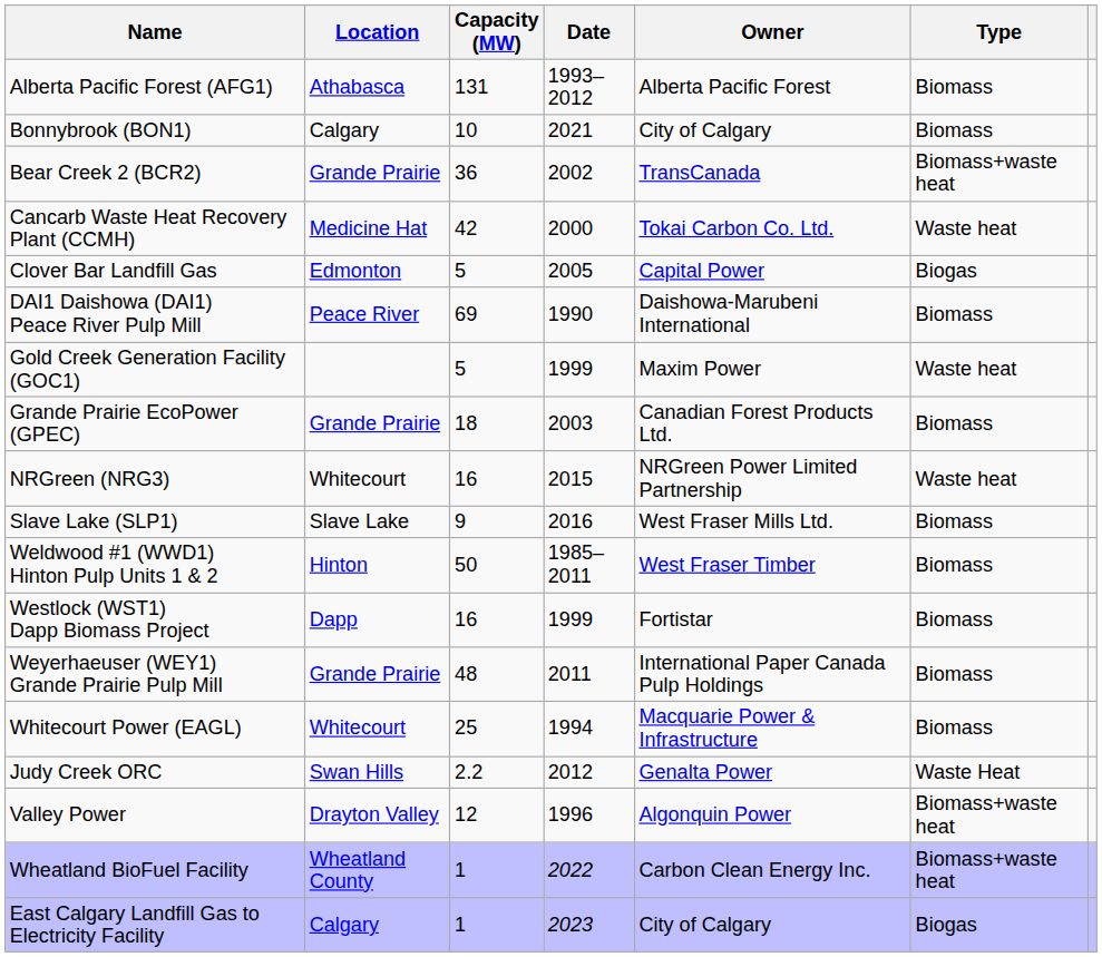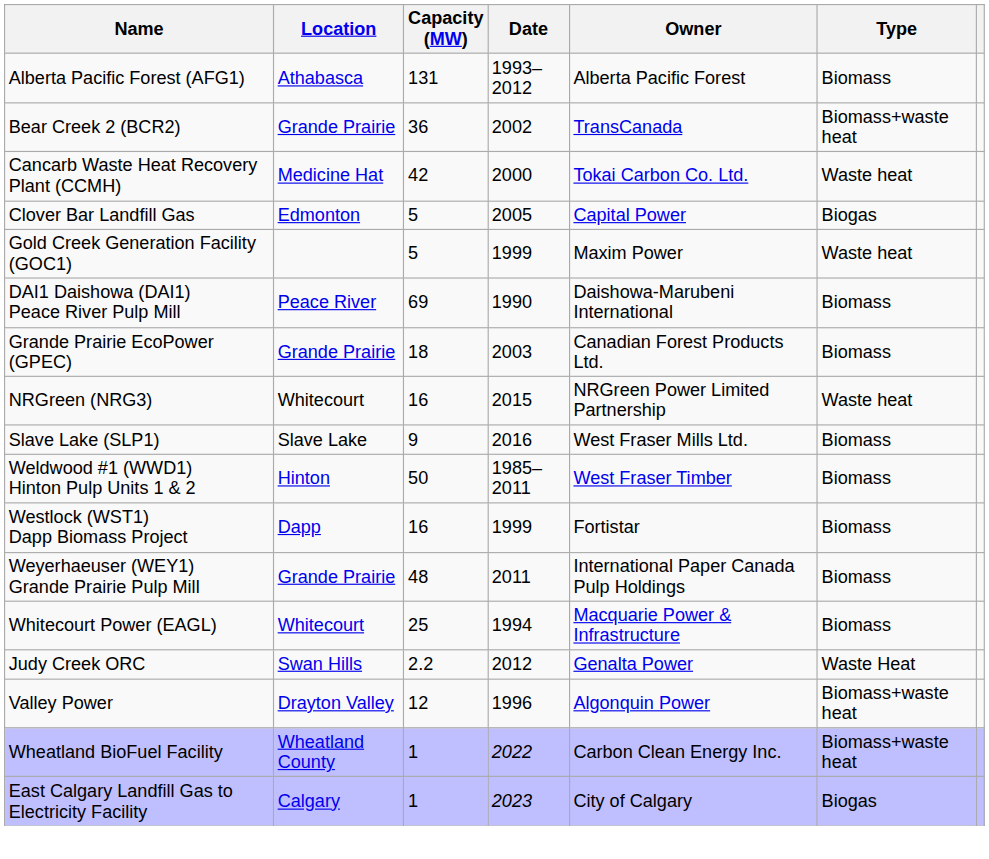- row: Bonnybrook (BON1) | Calgary | 10 | 2021 | City of Calgary | Biomass
rows swapped: DAI1 Daishowa (DAI1) Peace River Pulp Mill <-> Gold Creek Generation Facility (GOC1)
